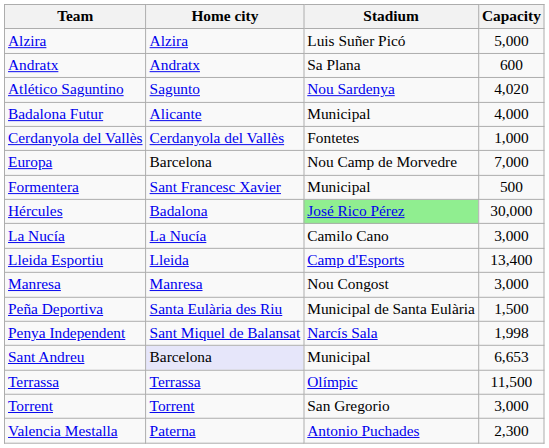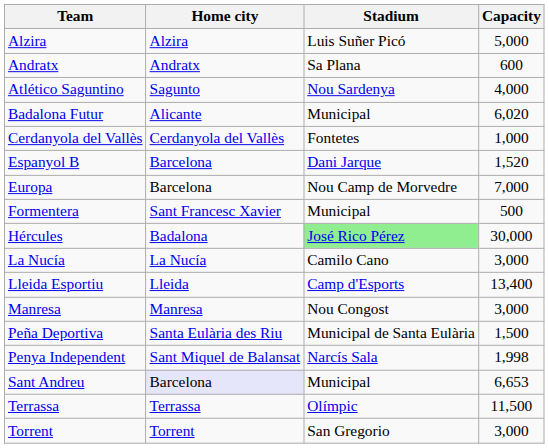Atlético Saguntino | Capacity: 4,020 -> 4,000
Badalona Futur | Capacity: 4,000 -> 6,020
+ row: Espanyol B | Barcelona | Dani Jarque | 1,520
- row: Valencia Mestalla | Paterna | Antonio Puchades | 2,300
